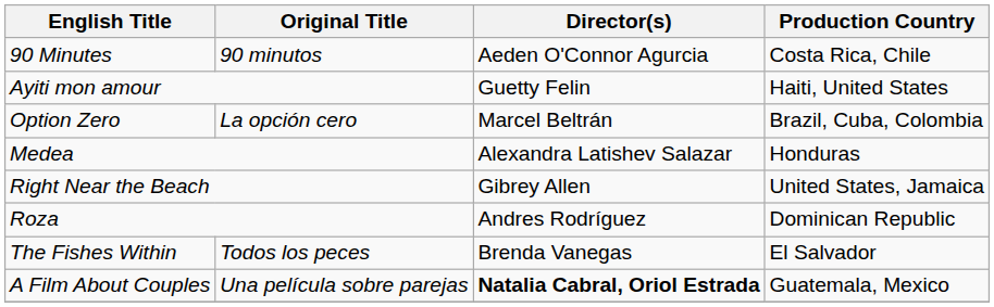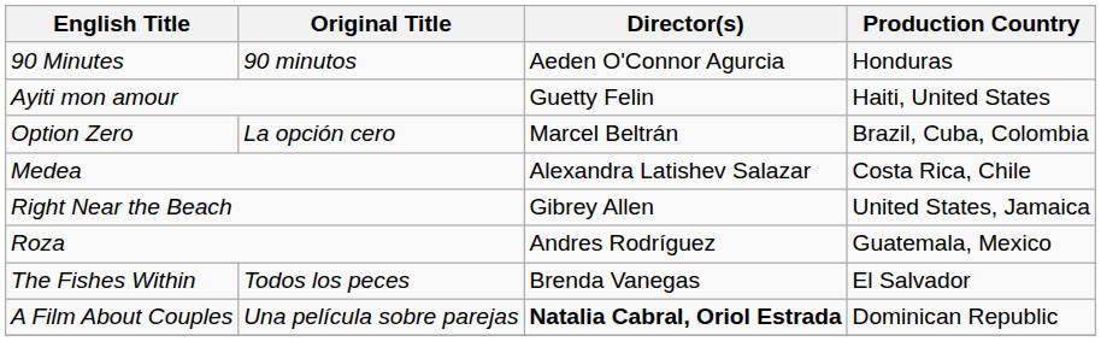90 Minutes | Production Country: Costa Rica, Chile -> Honduras
Medea | Production Country: Honduras -> Costa Rica, Chile
Roza | Production Country: Dominican Republic -> Guatemala, Mexico
A Film About Couples | Production Country: Guatemala, Mexico -> Dominican Republic
